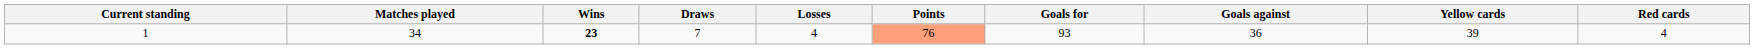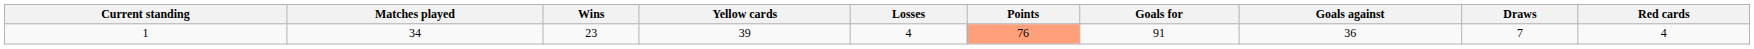columns swapped: Draws <-> Yellow cards
1 | Wins: bold -> normal
1 | Goals for: 93 -> 91
